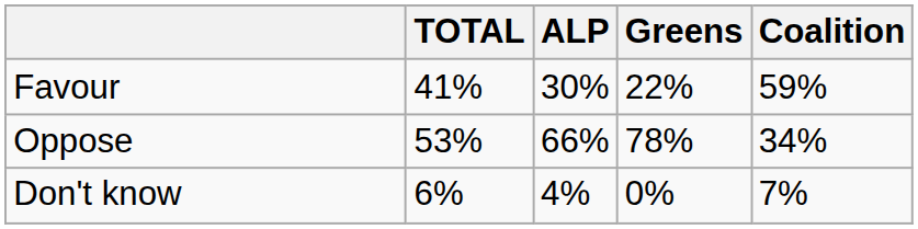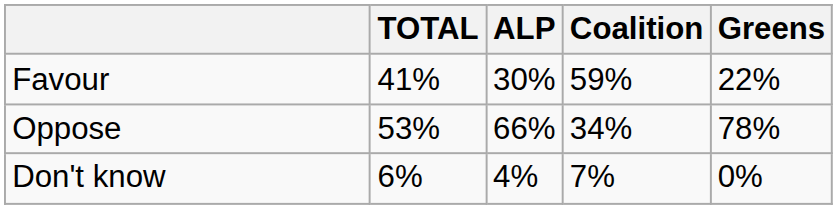columns swapped: Coalition <-> Greens
